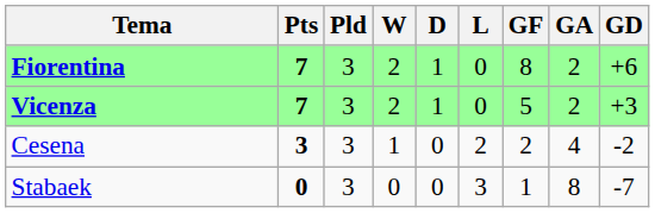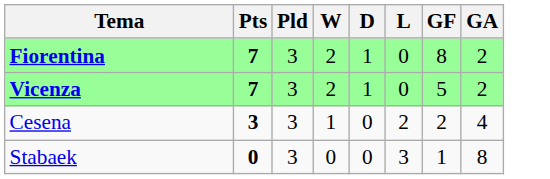- column: GD | +6 | +3 | -2 | -7
